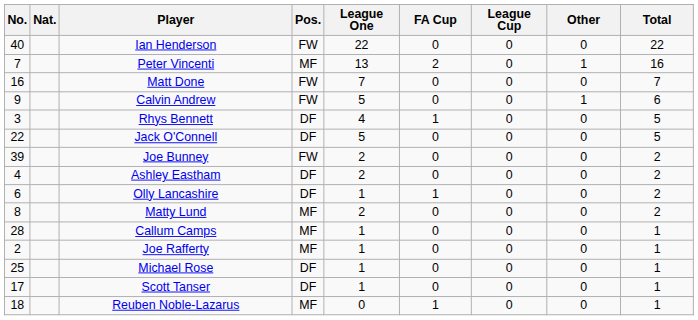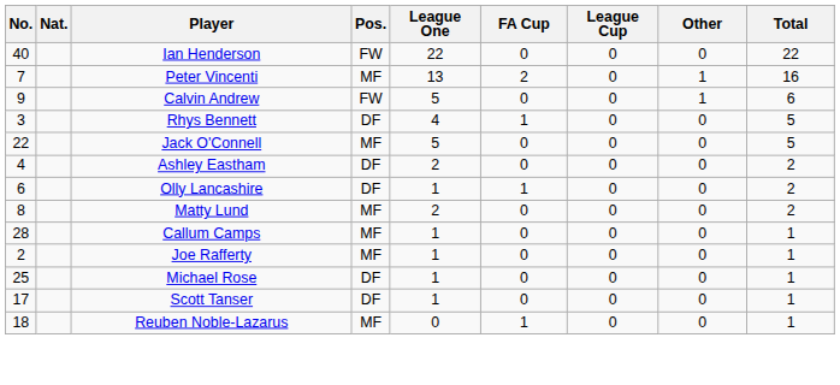- row: 16 | Matt Done | FW | 7 | 0 | 0 | 0 | 7
Jack O'Connell | Pos.: DF -> MF
- row: 39 | Joe Bunney | FW | 2 | 0 | 0 | 0 | 2
